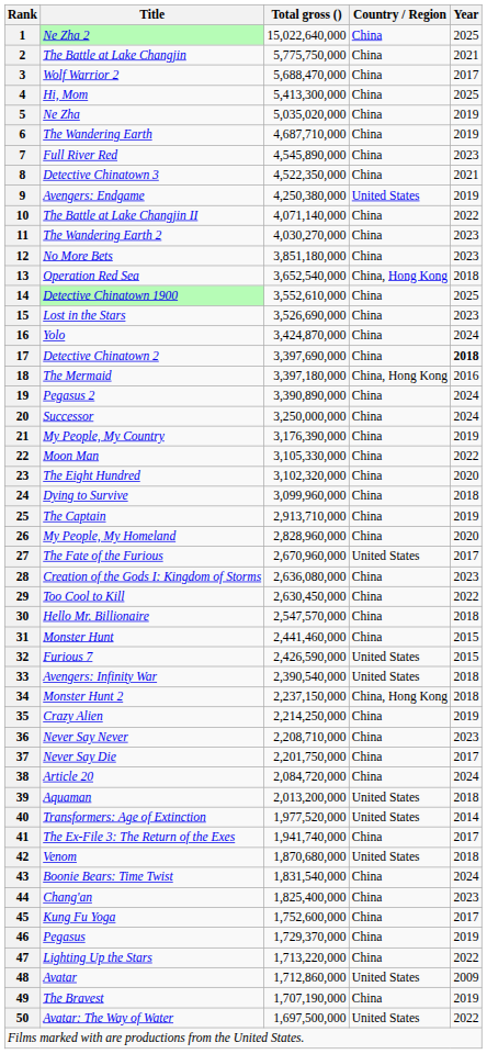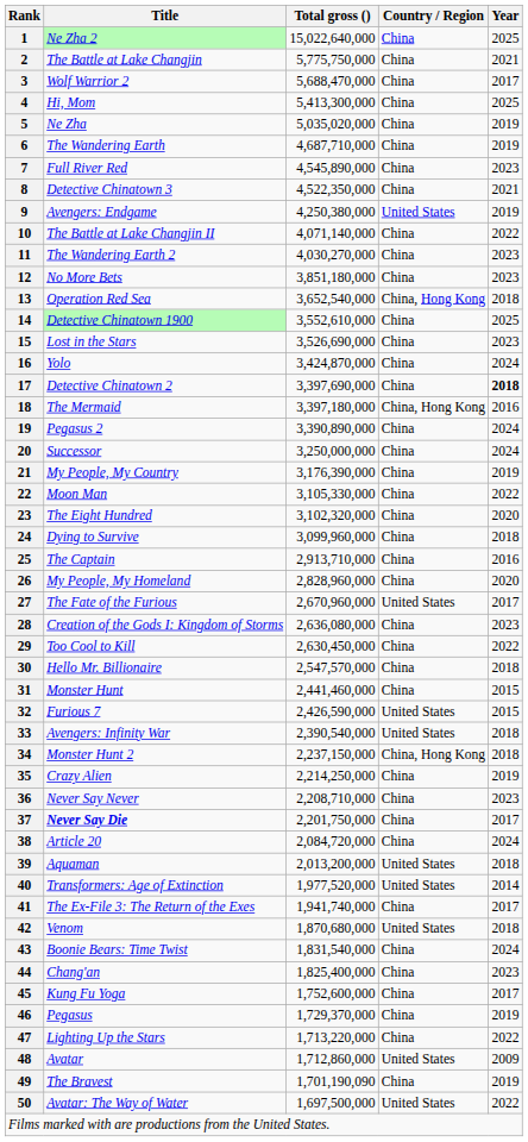25 | Year: 2019 -> 2016
37 | Title: normal -> bold
49 | Total gross (): 1,707,190,000 -> 1,701,190,090
